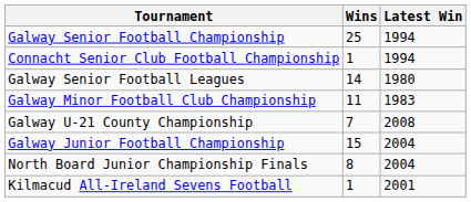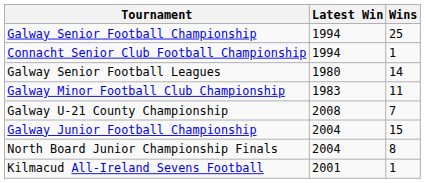columns swapped: Wins <-> Latest Win
